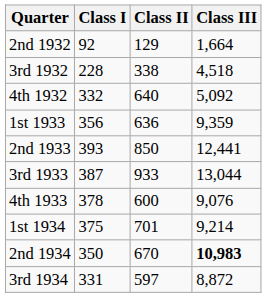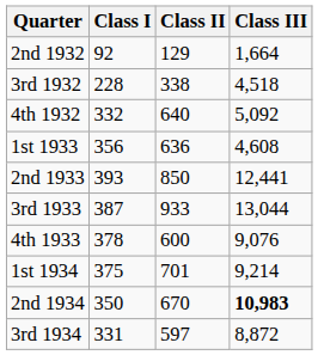1st 1933 | Class III: 9,359 -> 4,608
